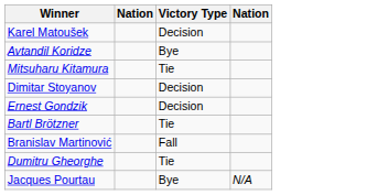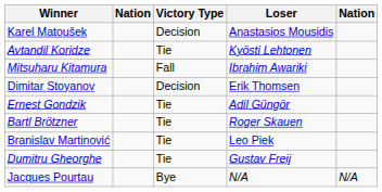+ column: Loser | Anastasios Mousidis | Kyösti Lehtonen | Ibrahim Awariki | Erik Thomsen | Adil Güngör | Roger Skauen | Leo Piek | Gustav Freij | N/A
Avtandil Koridze | Victory Type: Bye -> Tie
Mitsuharu Kitamura | Victory Type: Tie -> Fall
Ernest Gondzik | Victory Type: Decision -> Tie
Branislav Martinović | Victory Type: Fall -> Tie
